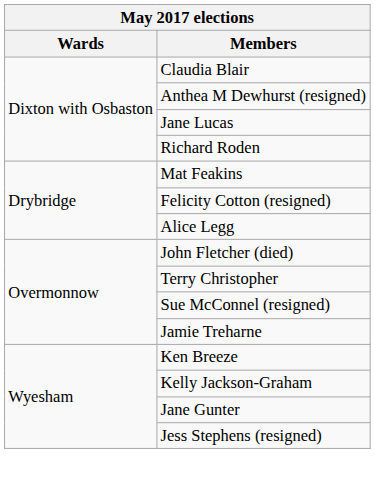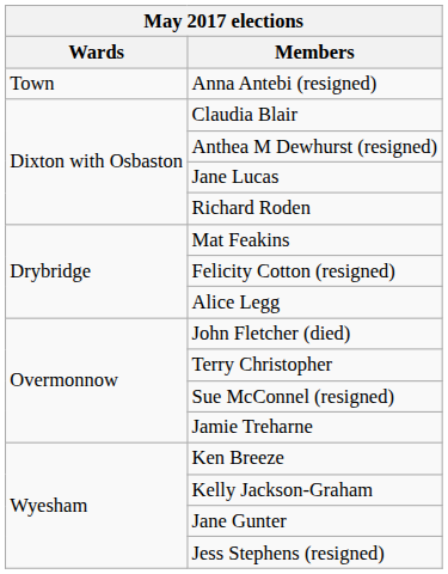+ row: Town | Anna Antebi (resigned)
